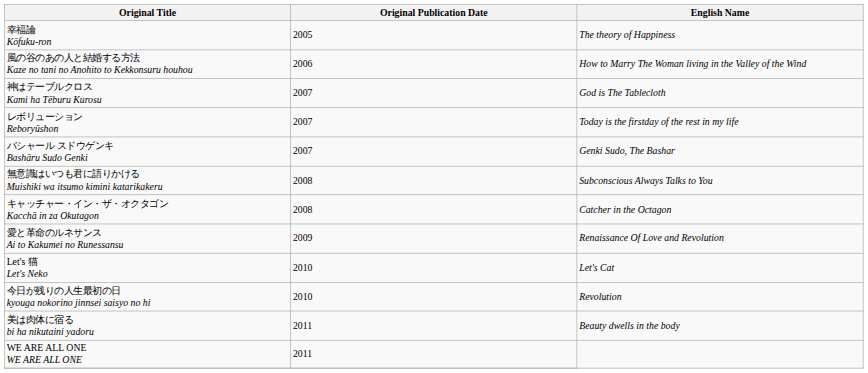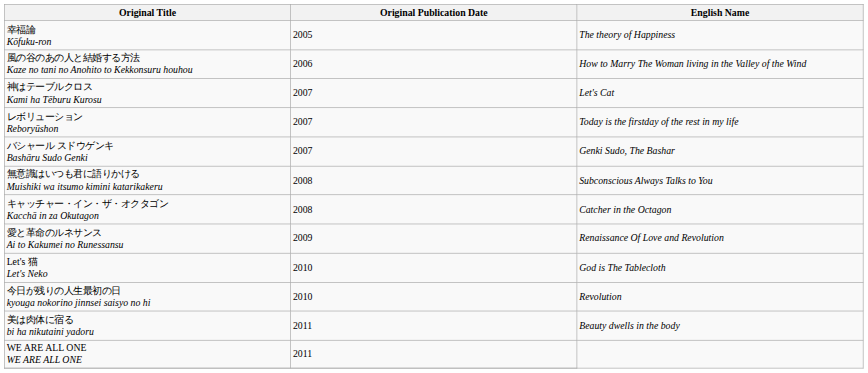神はテーブルクロス Kami ha Tēburu Kurosu | English Name: God is The Tablecloth -> Let's Cat
Let's 猫 Let's Neko | English Name: Let's Cat -> God is The Tablecloth
